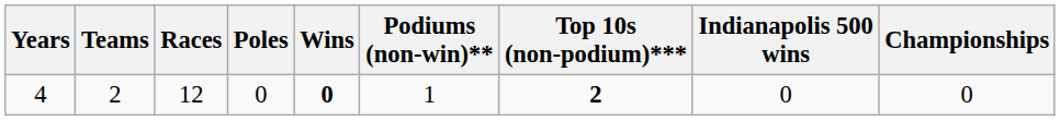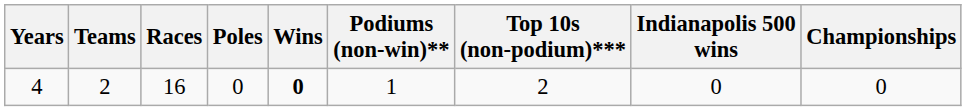4 | Races: 12 -> 16
4 | Top 10s (non-podium)***: bold -> normal
